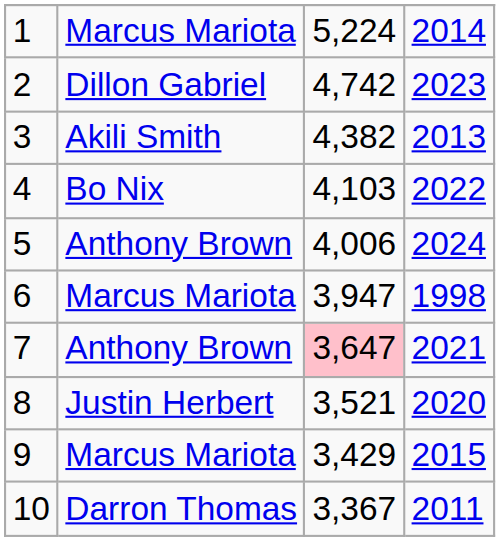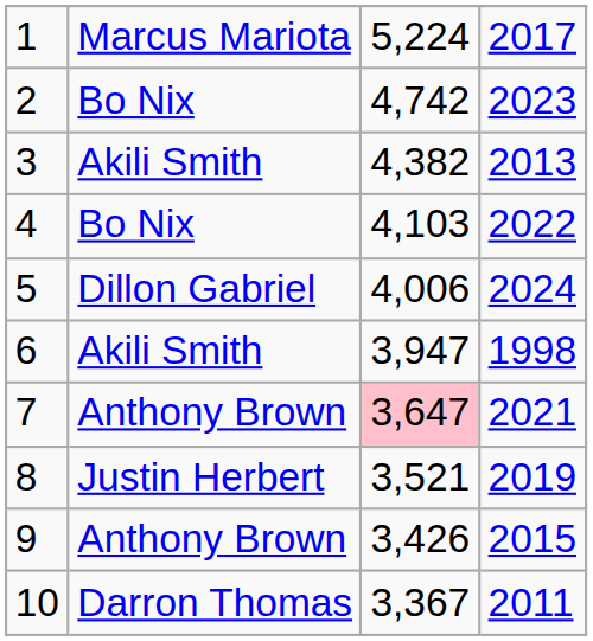1 | column 4: 2014 -> 2017
2 | column 2: Dillon Gabriel -> Bo Nix
5 | column 2: Anthony Brown -> Dillon Gabriel
6 | column 2: Marcus Mariota -> Akili Smith
8 | column 4: 2020 -> 2019
9 | column 2: Marcus Mariota -> Anthony Brown
9 | column 3: 3,429 -> 3,426
